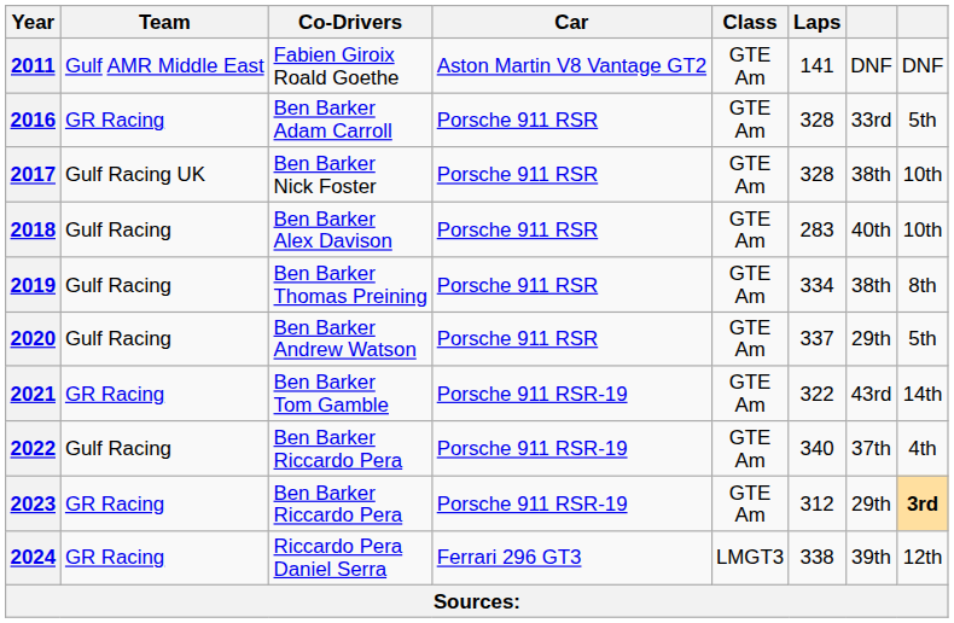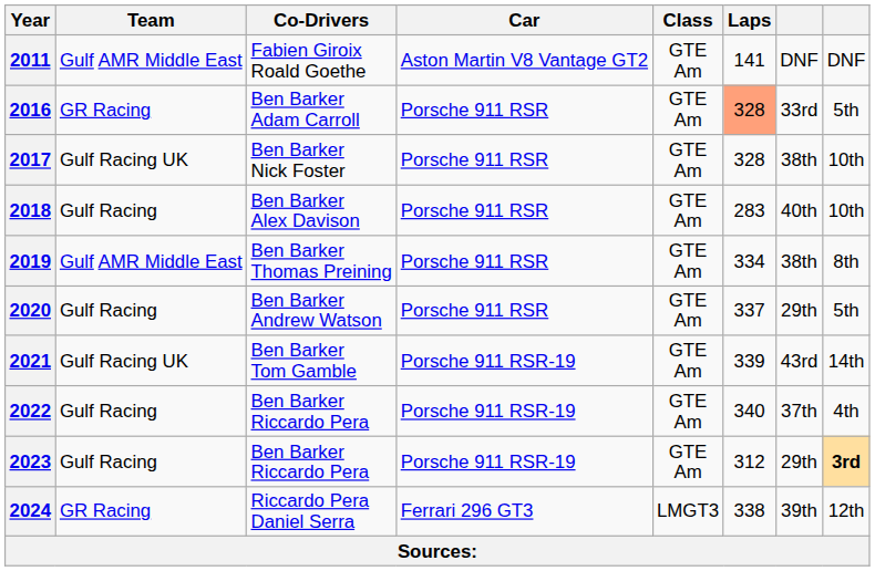2016 | Laps: no background -> lightsalmon background
2019 | Team: Gulf Racing -> Gulf AMR Middle East
2021 | Team: GR Racing -> Gulf Racing UK
2021 | Laps: 322 -> 339
2023 | Team: GR Racing -> Gulf Racing
